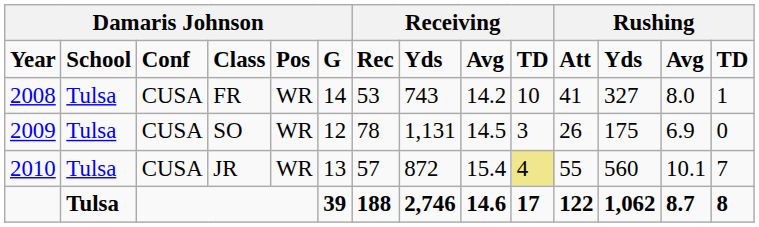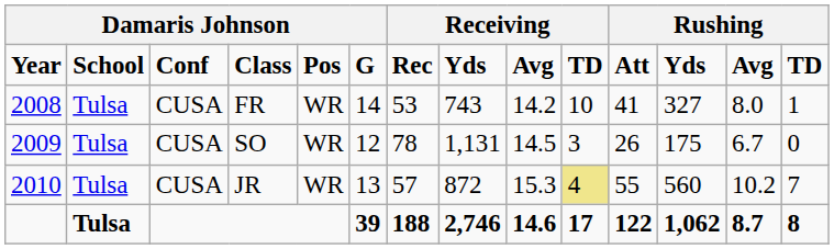SO | column 13: 6.9 -> 6.7
JR | column 9: 15.4 -> 15.3
JR | column 13: 10.1 -> 10.2
